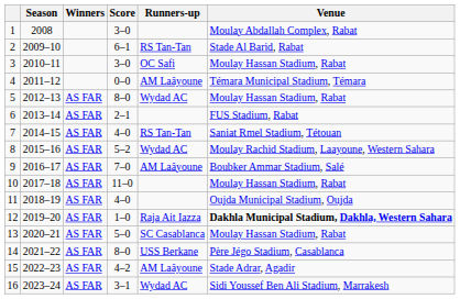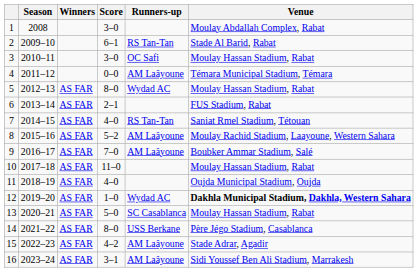8 | Runners-up: Wydad AC -> AM Laâyoune
12 | Runners-up: Raja Ait Iazza -> Wydad AC
16 | Runners-up: Wydad AC -> AM Laâyoune
